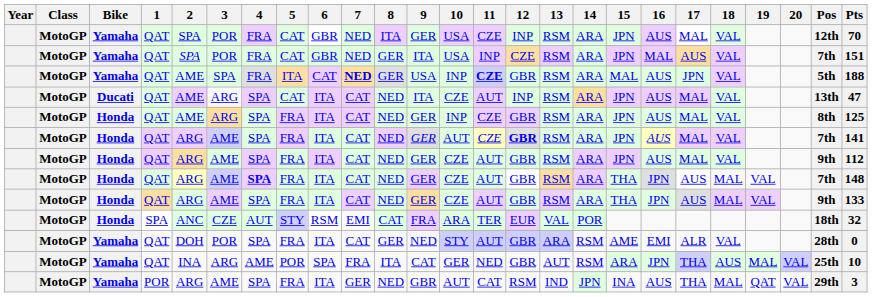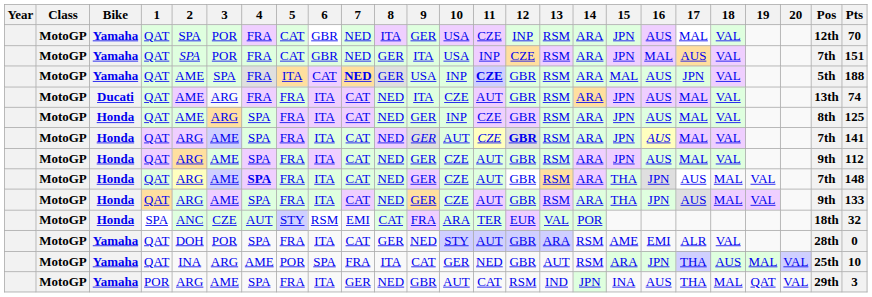Ducati | 4: SPA -> FRA
Ducati | 5: CAT -> FRA
Ducati | 12: INP -> GBR
Ducati | Pts: 47 -> 74
